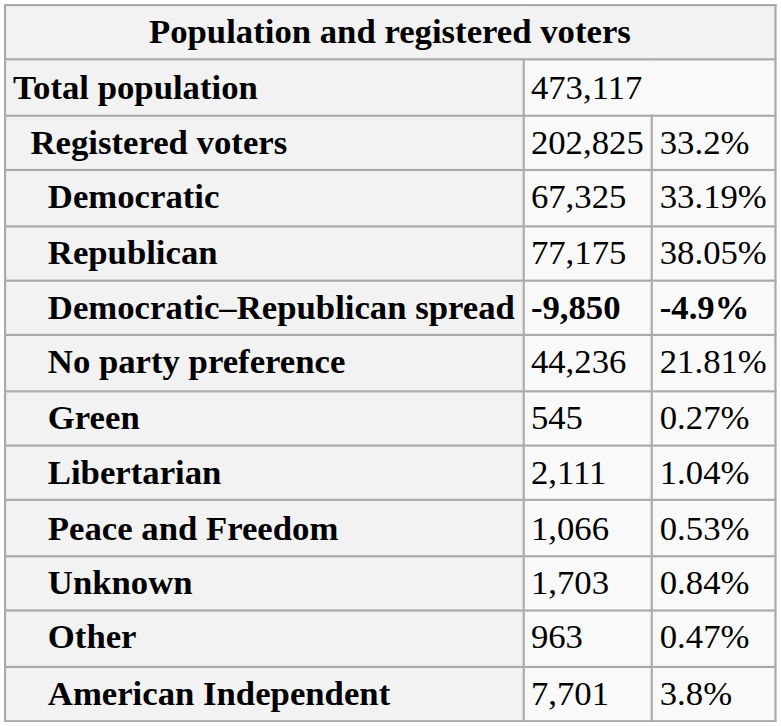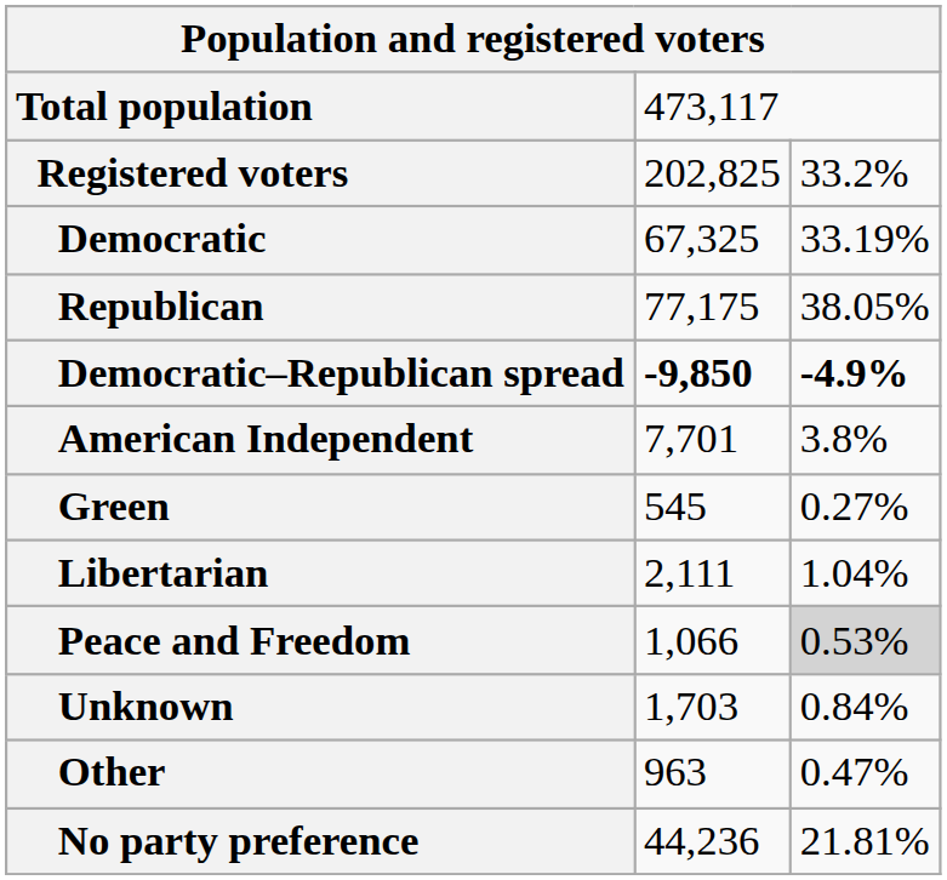rows swapped: American Independent <-> No party preference
Peace and Freedom | column 3: no background -> lightgrey background
